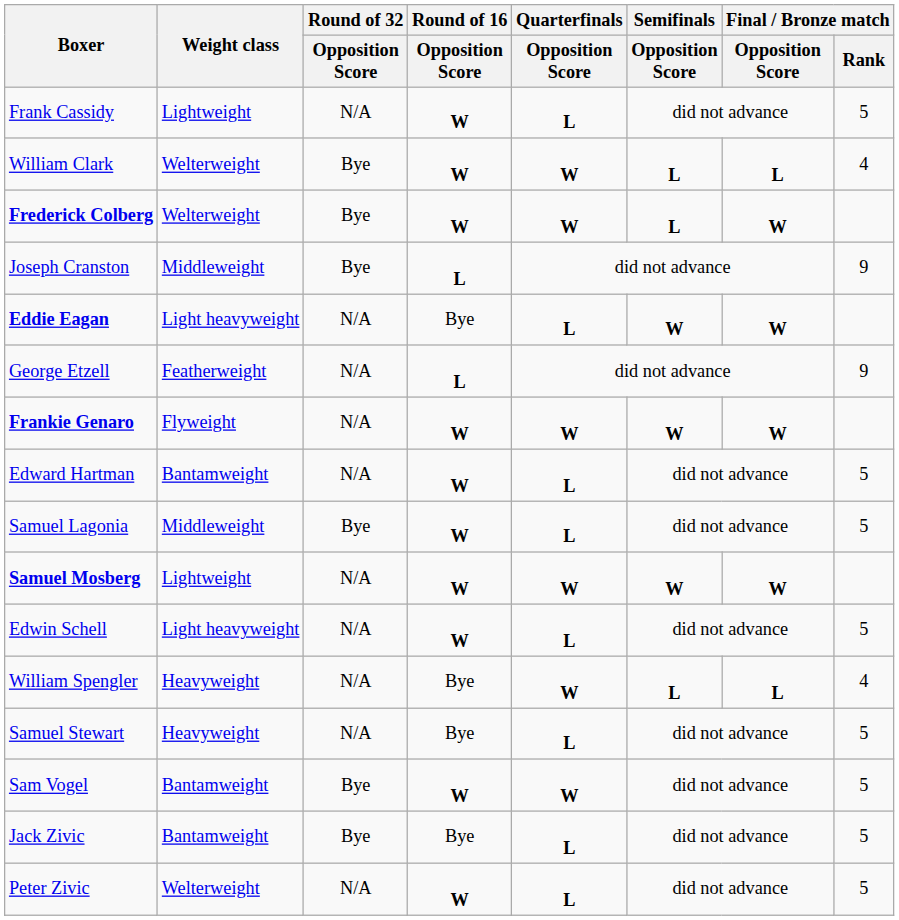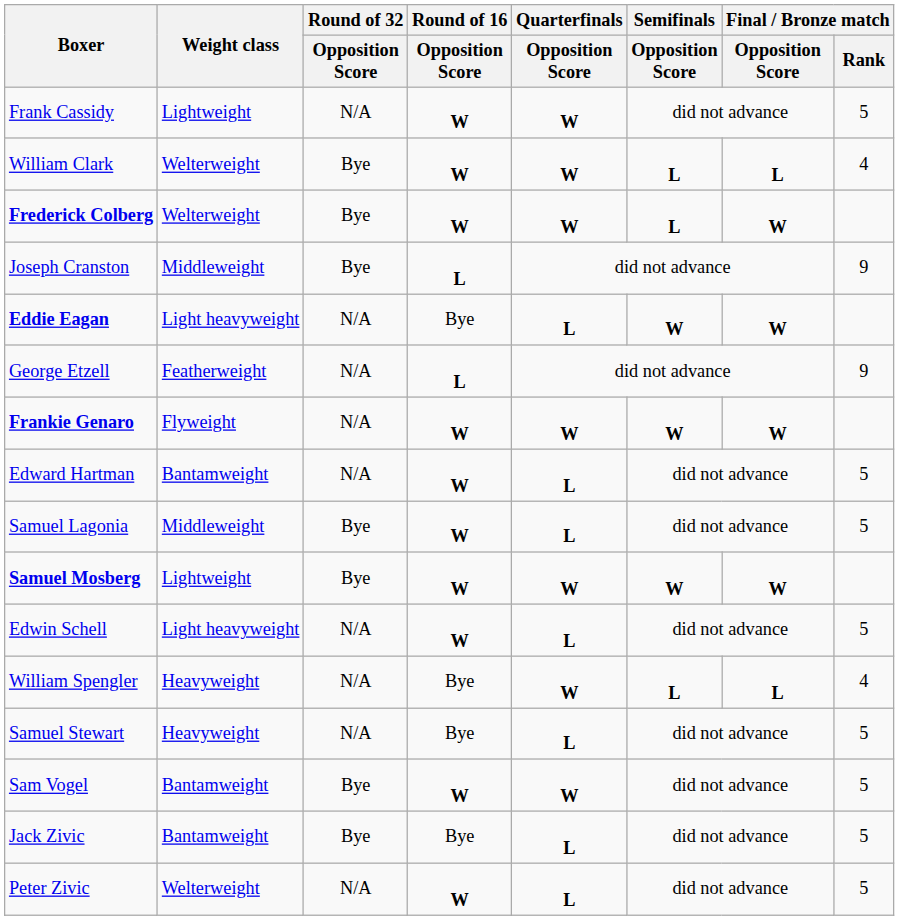Frank Cassidy | Quarterfinals / Opposition Score: L -> W
Samuel Mosberg | Round of 32 / Opposition Score: N/A -> Bye
